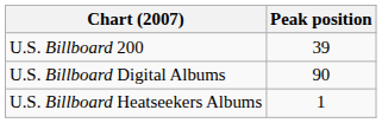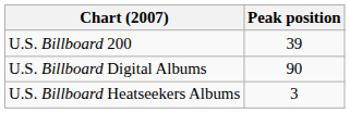U.S. Billboard Heatseekers Albums | Peak position: 1 -> 3
